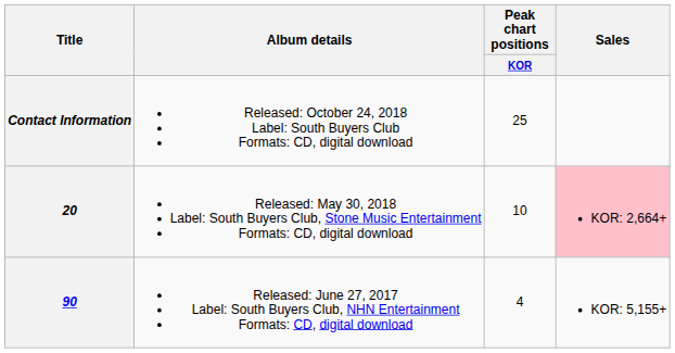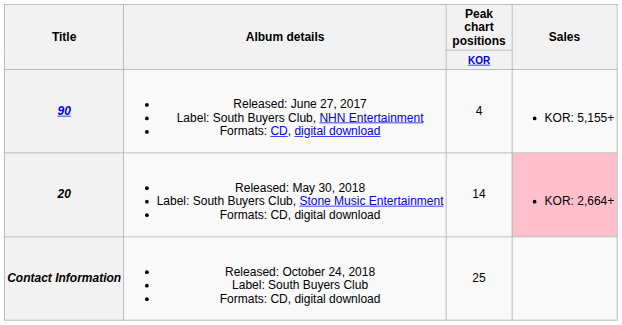rows swapped: 90 <-> Contact Information
20 | Peak chart positions / KOR: 10 -> 14
